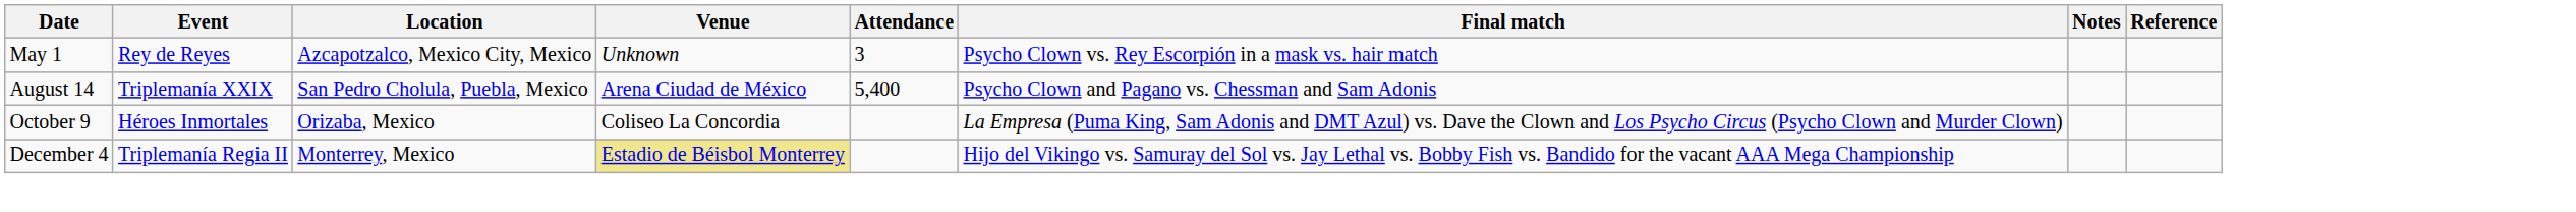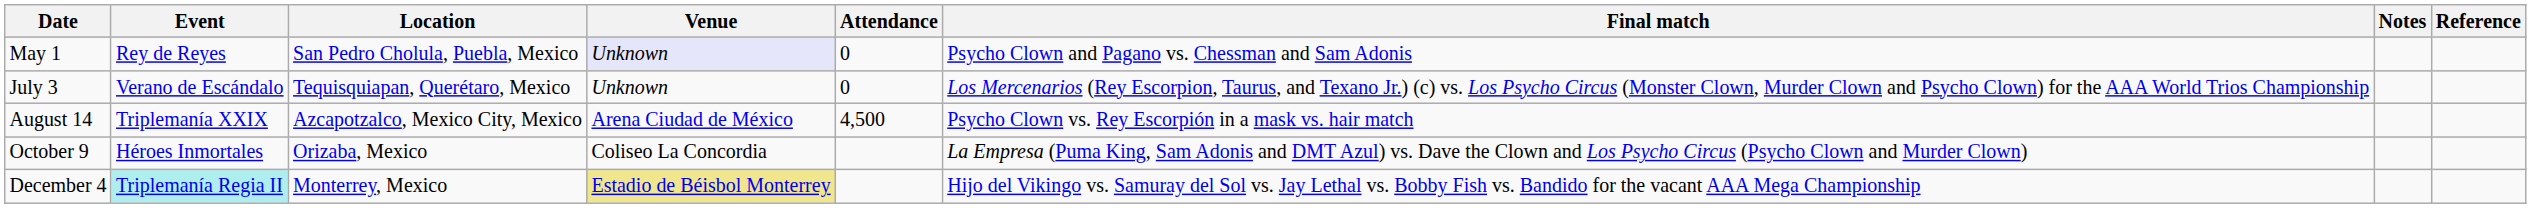May 1 | Location: Azcapotzalco, Mexico City, Mexico -> San Pedro Cholula, Puebla, Mexico
May 1 | Venue: no background -> lavender background
May 1 | Attendance: 3 -> 0
May 1 | Final match: Psycho Clown vs. Rey Escorpión in a mask vs. hair match -> Psycho Clown and Pagano vs. Chessman and Sam Adonis
+ row: July 3 | Verano de Escándalo | Tequisquiapan, Querétaro, Mexico | Unknown | 0 | Los Mercenarios (Rey Escorpion, Taurus, and Texano Jr.) (c) vs. Los Psycho Circus (Monster Clown, Murder Clown and Psycho Clown) for the AAA World Trios Championship
August 14 | Location: San Pedro Cholula, Puebla, Mexico -> Azcapotzalco, Mexico City, Mexico
August 14 | Attendance: 5,400 -> 4,500
August 14 | Final match: Psycho Clown and Pagano vs. Chessman and Sam Adonis -> Psycho Clown vs. Rey Escorpión in a mask vs. hair match
December 4 | Event: no background -> paleturquoise background
